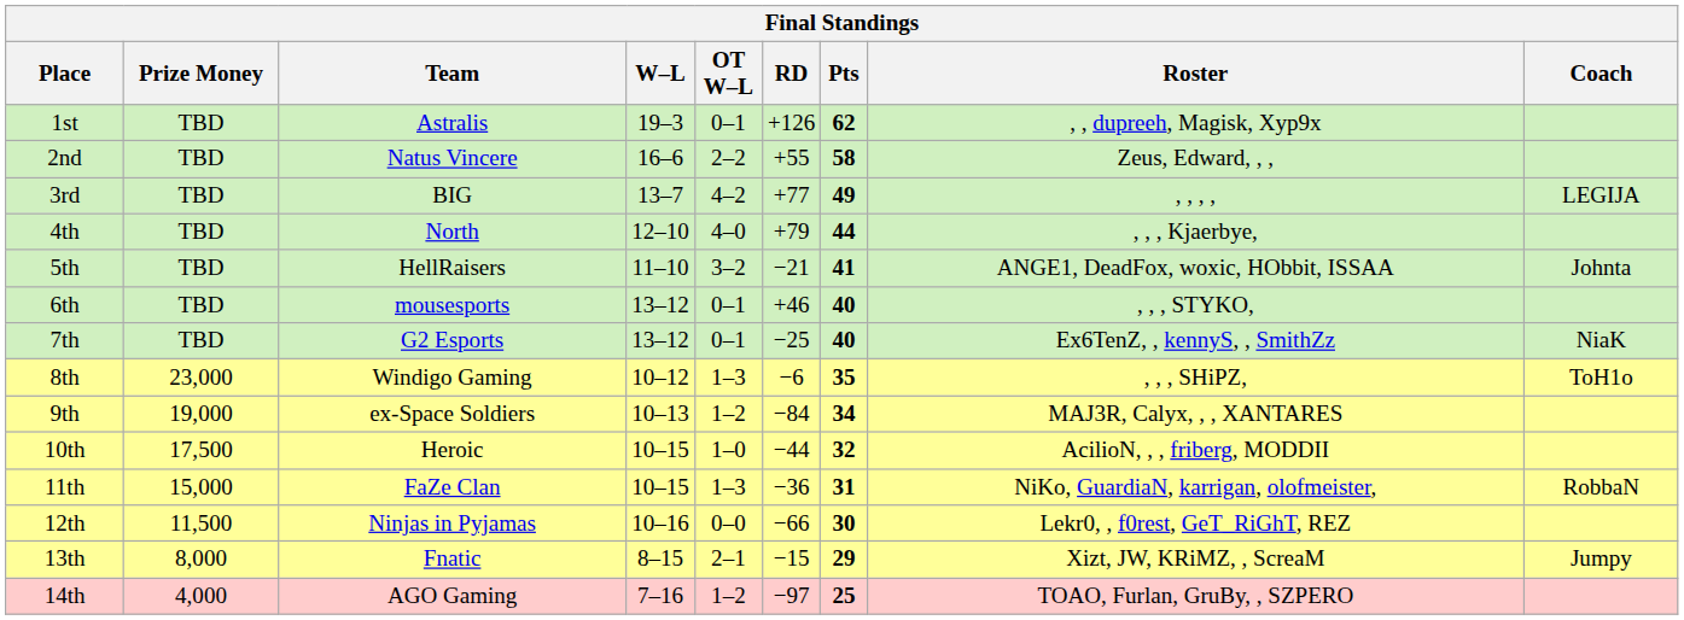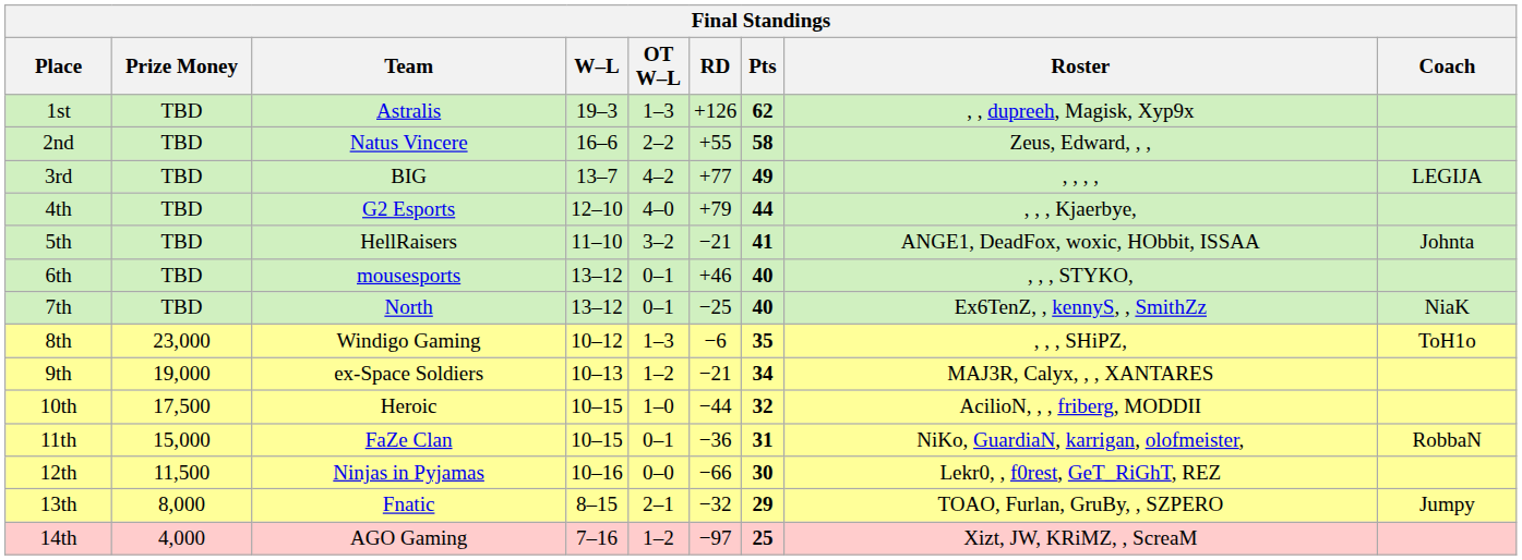1st | OT W–L: 0–1 -> 1–3
4th | Team: North -> G2 Esports
7th | Team: G2 Esports -> North
9th | RD: −84 -> −21
11th | OT W–L: 1–3 -> 0–1
13th | RD: −15 -> −32
13th | Roster: Xizt, JW, KRiMZ, , ScreaM -> TOAO, Furlan, GruBy, , SZPERO
14th | Roster: TOAO, Furlan, GruBy, , SZPERO -> Xizt, JW, KRiMZ, , ScreaM
